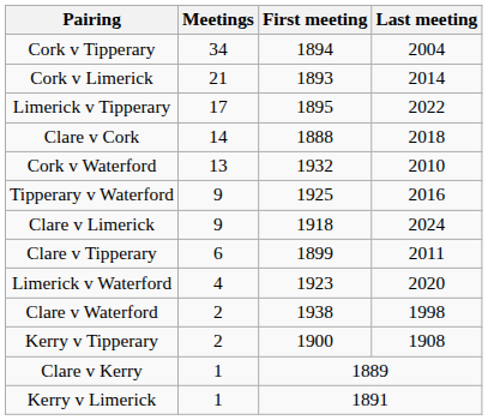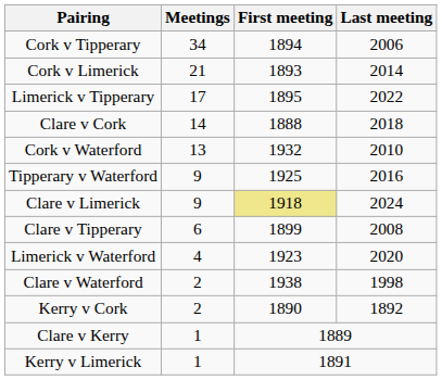Cork v Tipperary | Last meeting: 2004 -> 2006
Clare v Limerick | First meeting: no background -> khaki background
Clare v Tipperary | Last meeting: 2011 -> 2008
+ row: Kerry v Cork | 2 | 1890 | 1892
- row: Kerry v Tipperary | 2 | 1900 | 1908
